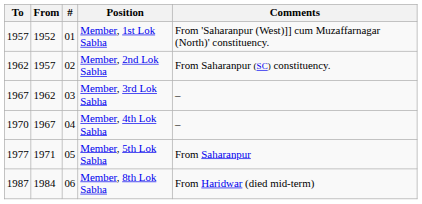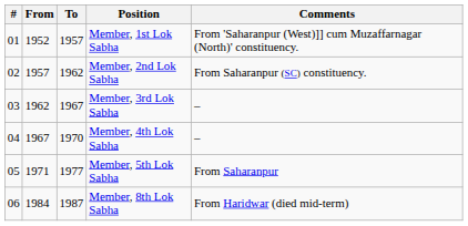columns swapped: # <-> To
